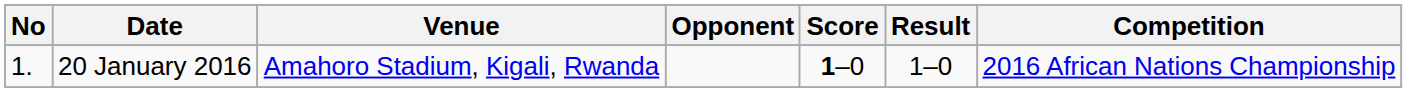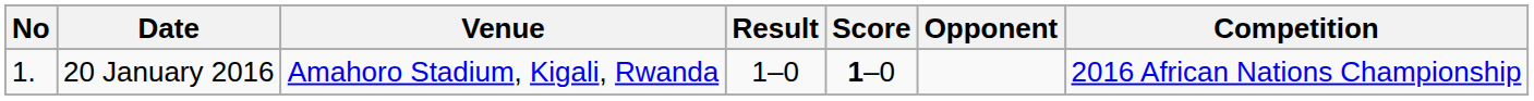columns swapped: Opponent <-> Result
